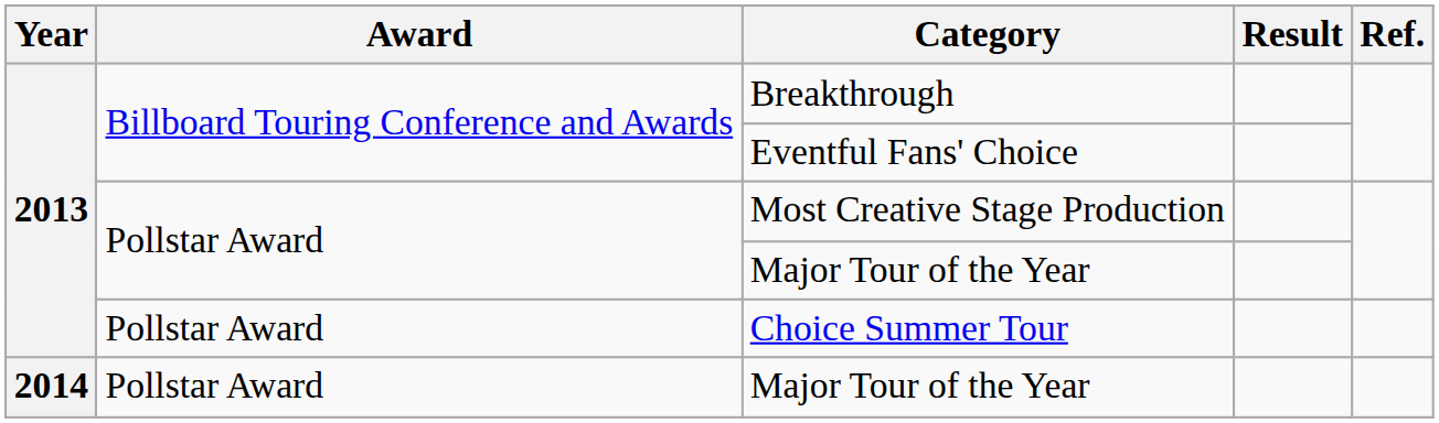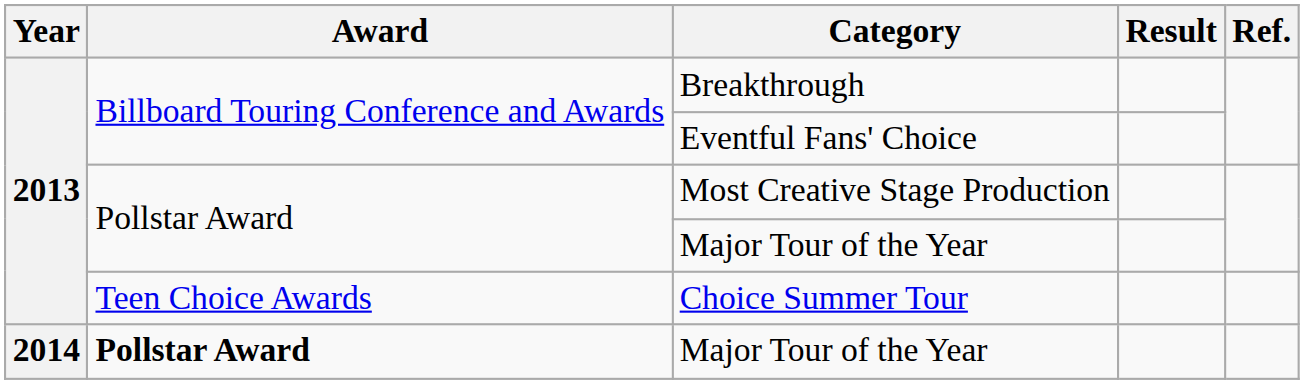Choice Summer Tour | Award: Pollstar Award -> Teen Choice Awards
2014 / Major Tour of the Year | Award: normal -> bold
